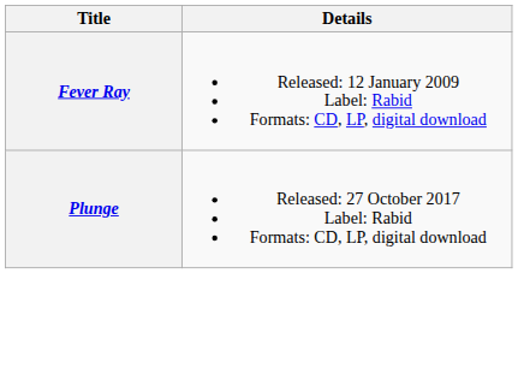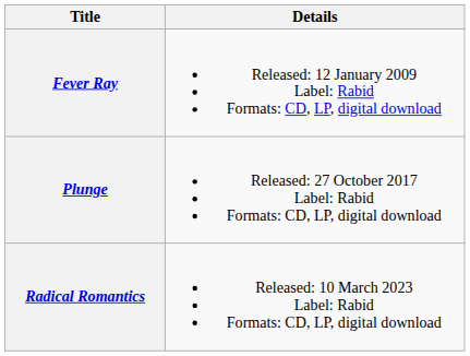+ row: Radical Romantics | Released: 10 March 2023 Label: Rabid Formats: CD, LP, digital download
